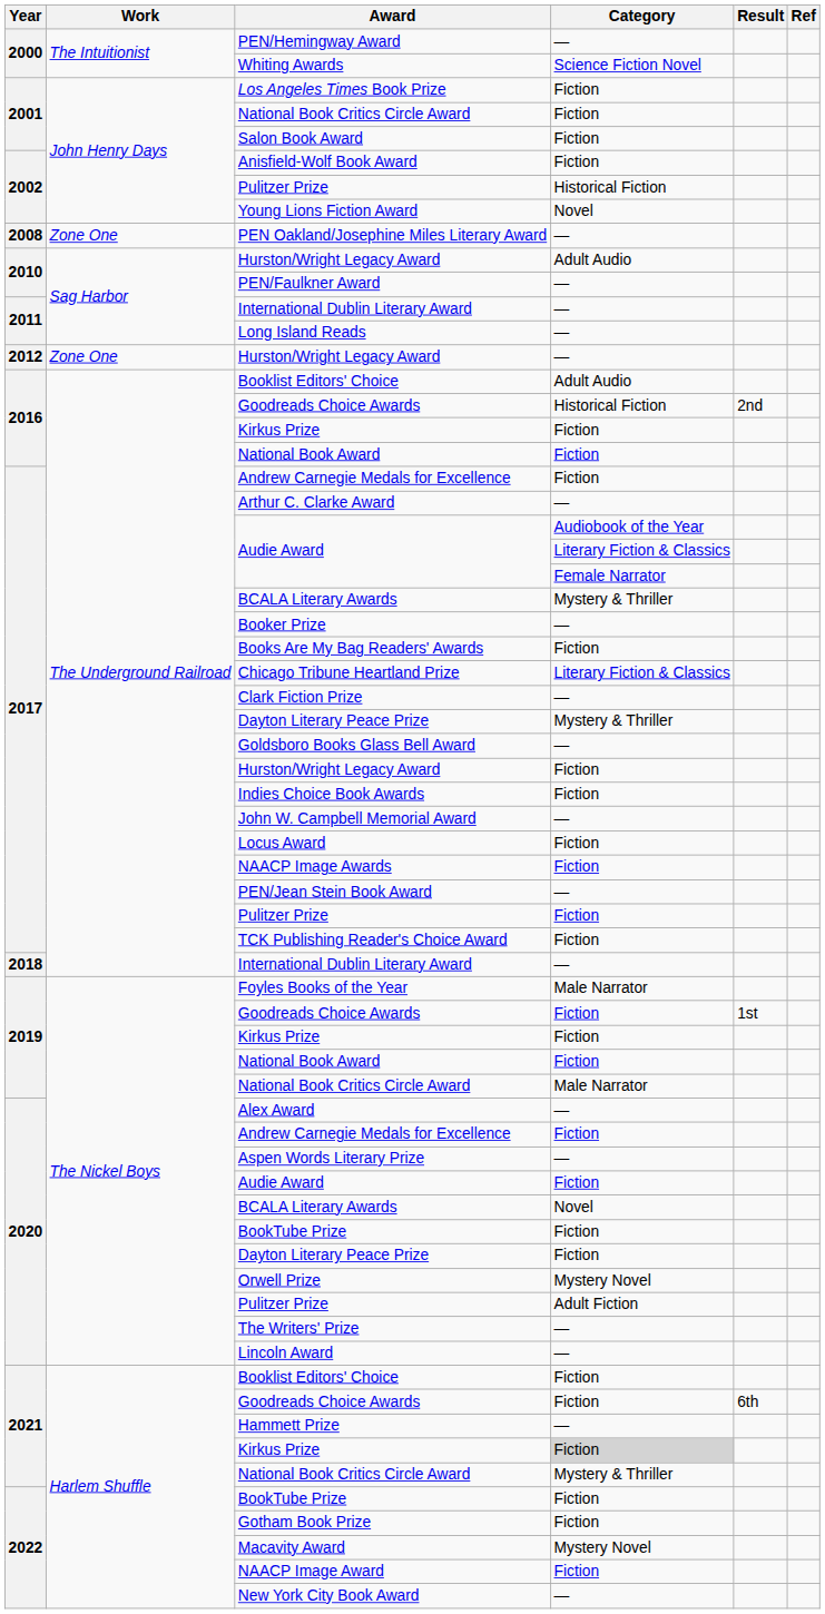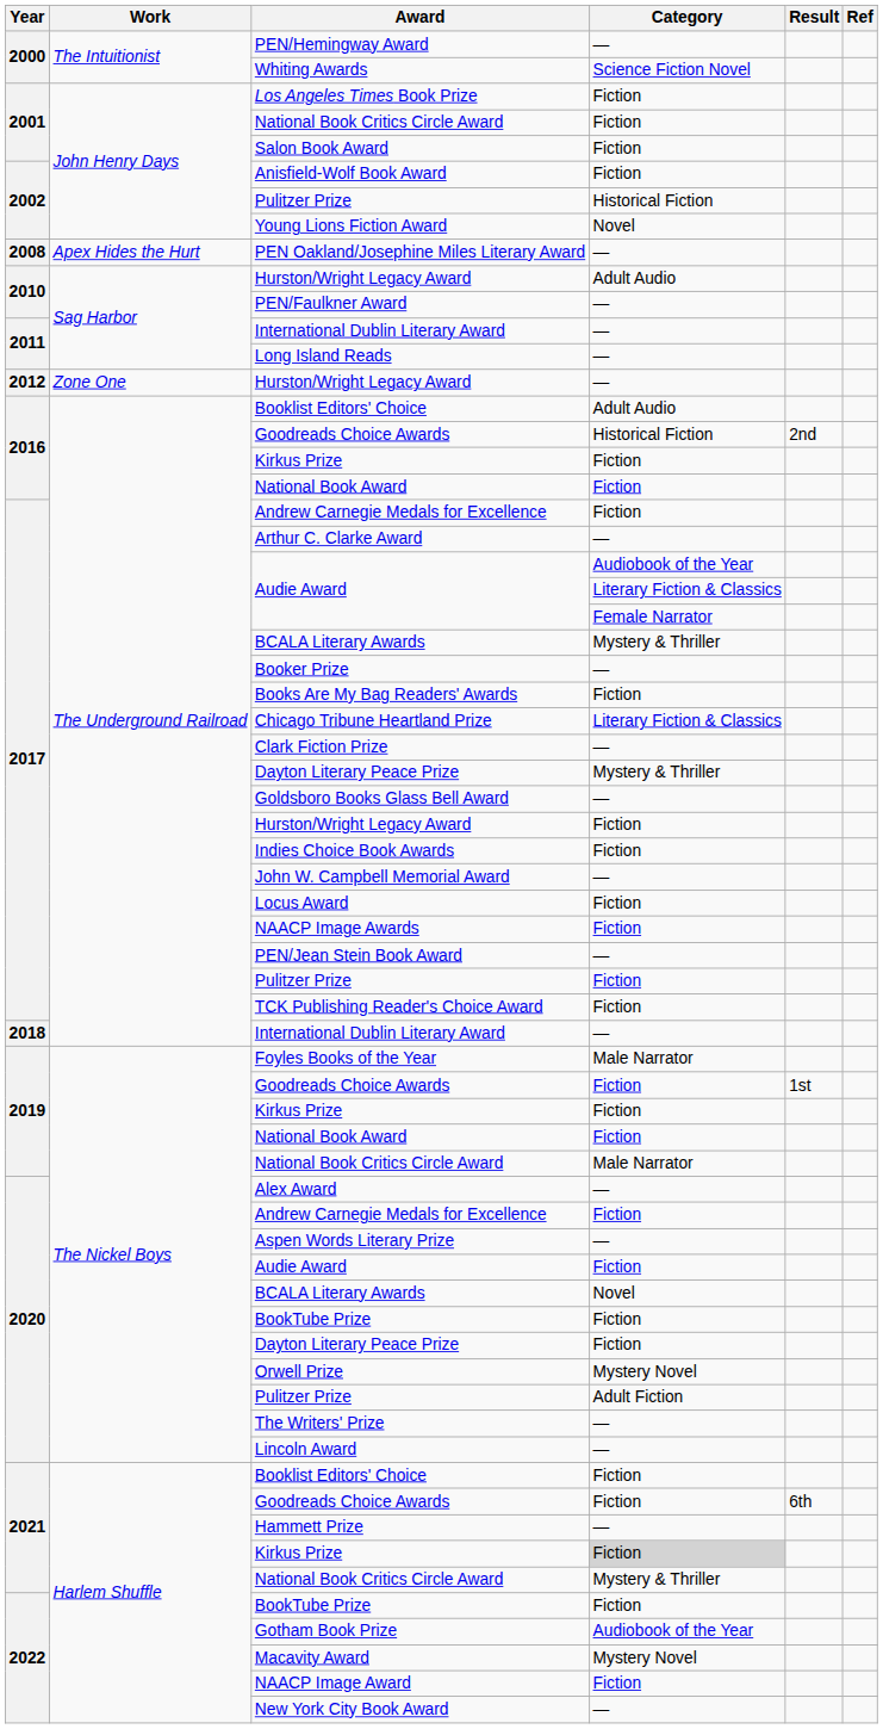PEN Oakland/Josephine Miles Literary Award | Work: Zone One -> Apex Hides the Hurt
Gotham Book Prize | Category: Fiction -> Audiobook of the Year
